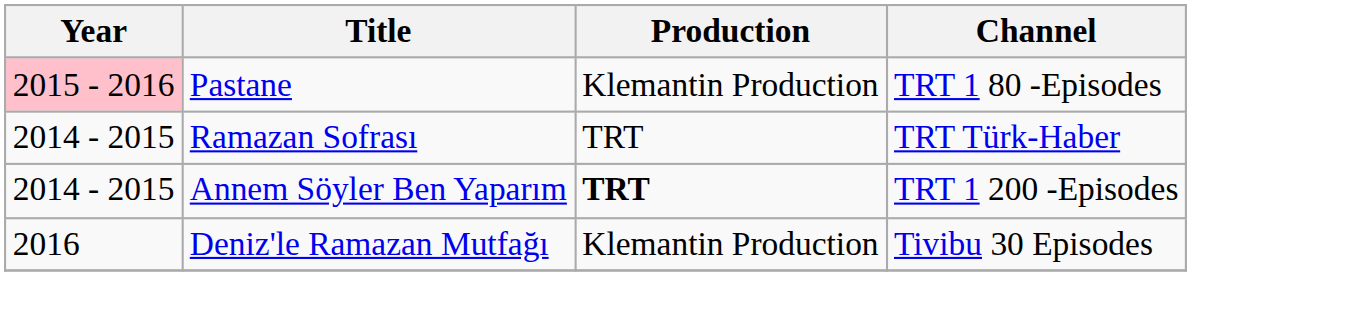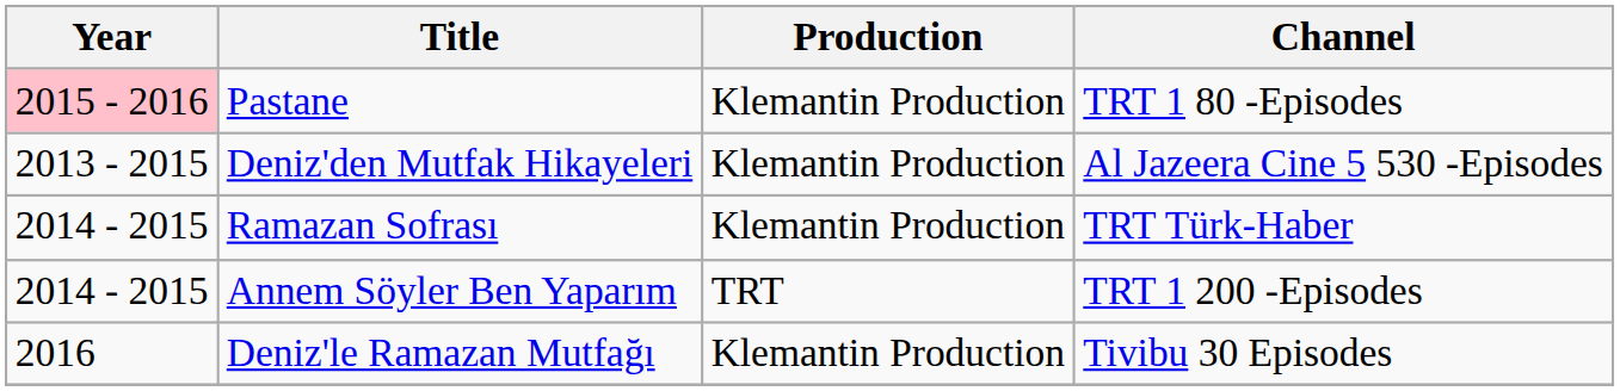+ row: 2013 - 2015 | Deniz'den Mutfak Hikayeleri | Klemantin Production | Al Jazeera Cine 5 530 -Episodes
Ramazan Sofrası | Production: TRT -> Klemantin Production
Annem Söyler Ben Yaparım | Production: bold -> normal
